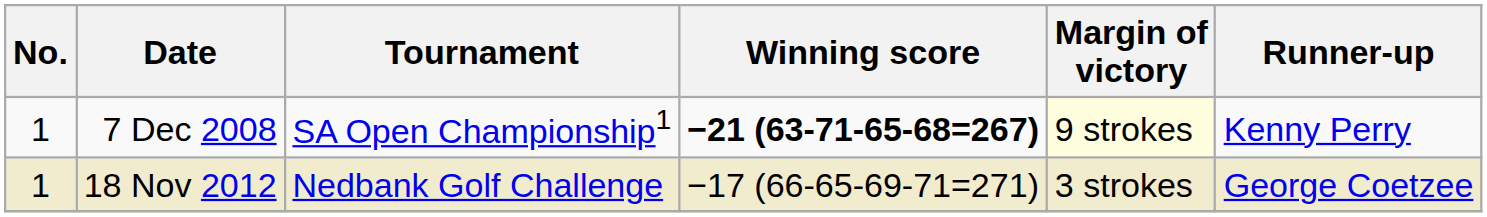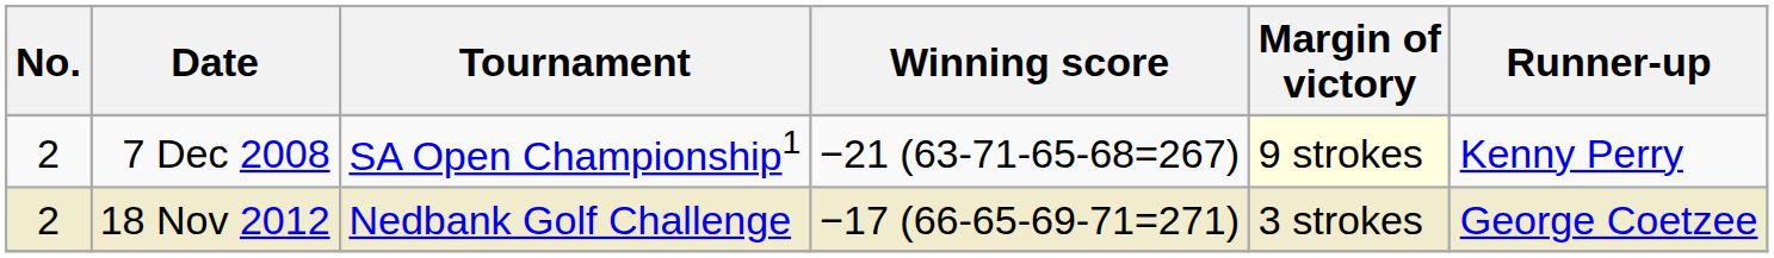7 Dec 2008 | No.: 1 -> 2
7 Dec 2008 | Winning score: bold -> normal
18 Nov 2012 | No.: 1 -> 2
